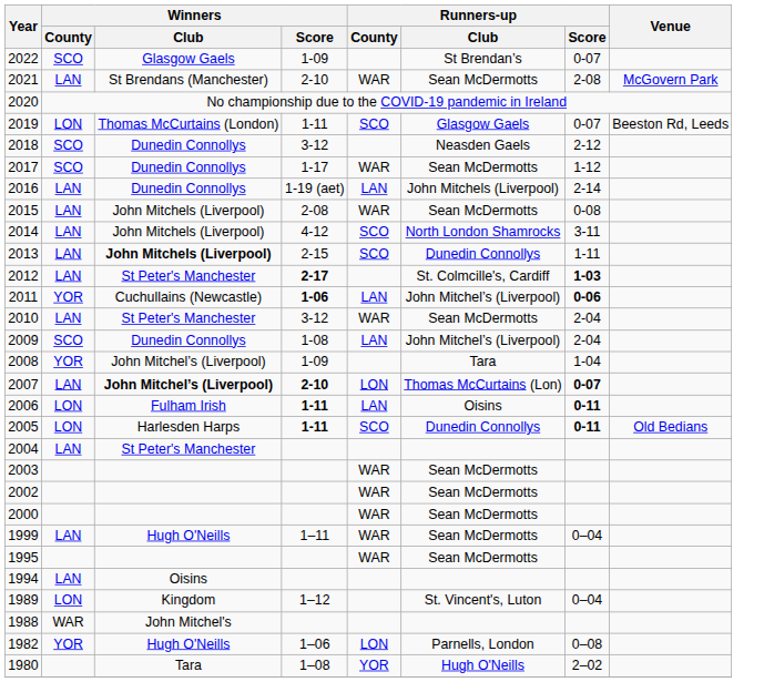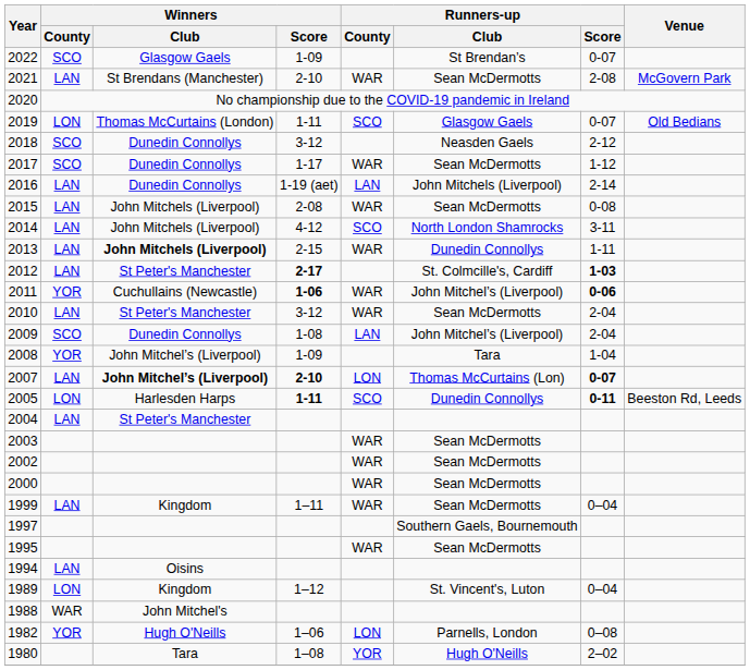2019 | Venue: Beeston Rd, Leeds -> Old Bedians
2013 | Runners-up / County: SCO -> WAR
2011 | Runners-up / County: LAN -> WAR
- row: 2006 | LON | Fulham Irish | 1-11 | LAN | Oisins | 0-11
2005 | Venue: Old Bedians -> Beeston Rd, Leeds
1999 | Winners / Club: Hugh O'Neills -> Kingdom
+ row: 1997 | Southern Gaels, Bournemouth
